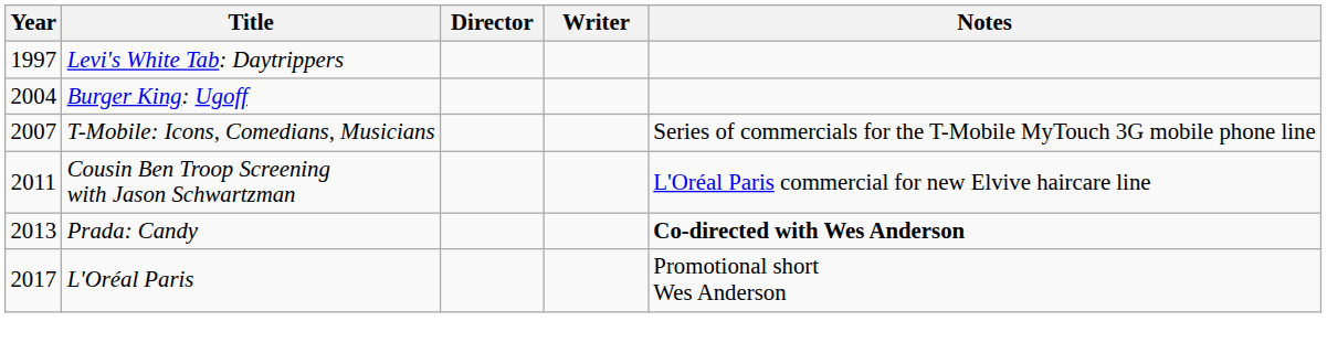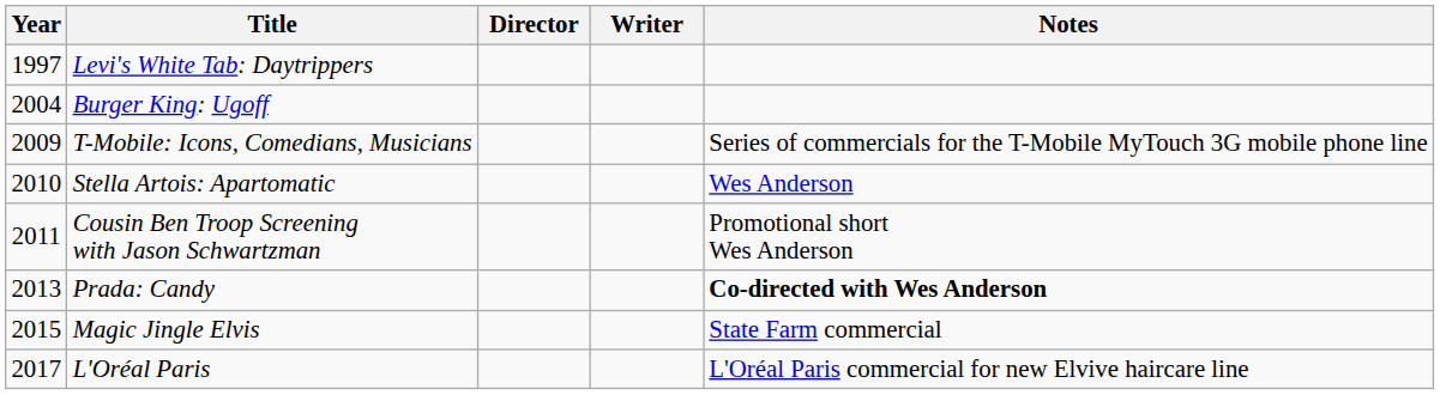T-Mobile: Icons, Comedians, Musicians | Year: 2007 -> 2009
+ row: 2010 | Stella Artois: Apartomatic | Wes Anderson
Cousin Ben Troop Screening with Jason Schwartzman | Notes: L'Oréal Paris commercial for new Elvive haircare line -> Promotional short Wes Anderson
+ row: 2015 | Magic Jingle Elvis | State Farm commercial
L'Oréal Paris | Notes: Promotional short Wes Anderson -> L'Oréal Paris commercial for new Elvive haircare line
